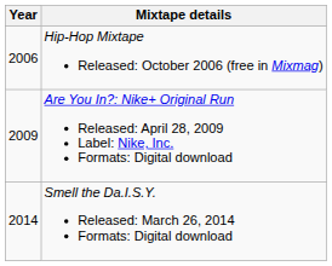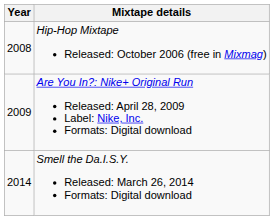Hip-Hop Mixtape Released: October 2006 (free in Mixmag) | Year: 2006 -> 2008
